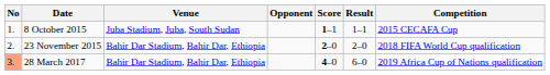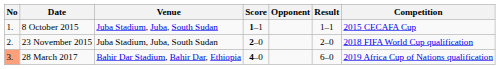columns swapped: Opponent <-> Score
23 November 2015 | Venue: Bahir Dar Stadium, Bahir Dar, Ethiopia -> Juba Stadium, Juba, South Sudan
